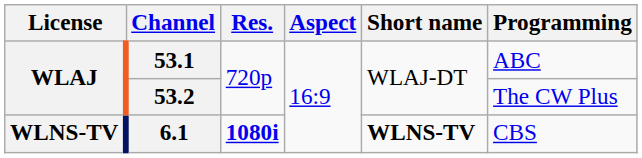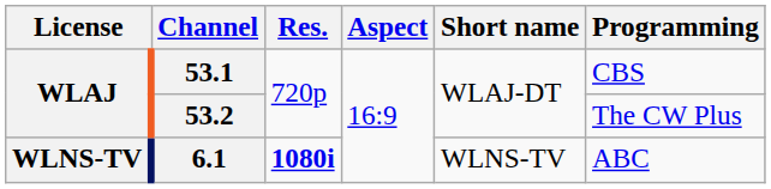53.1 | Programming: ABC -> CBS
6.1 | Short name: bold -> normal
6.1 | Programming: CBS -> ABC
